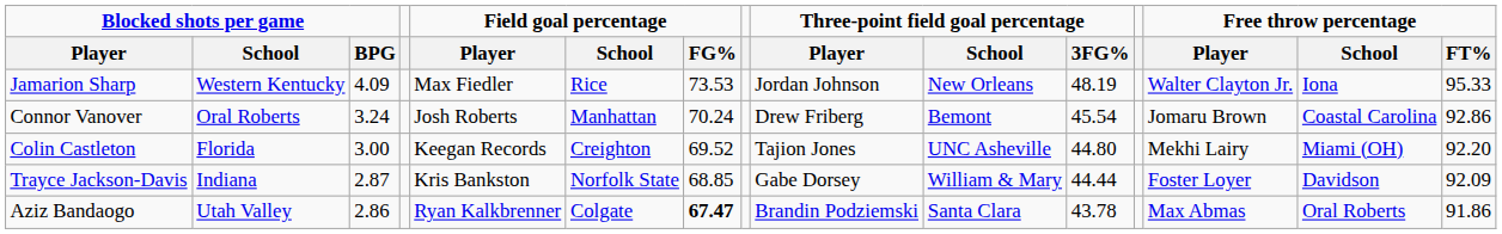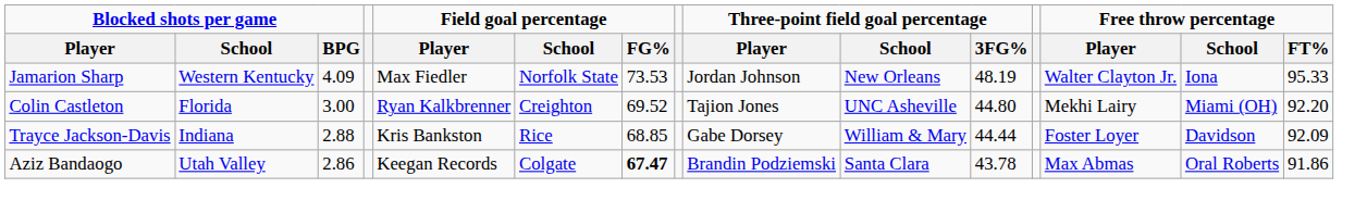Jamarion Sharp | Field goal percentage / School: Rice -> Norfolk State
- row: Connor Vanover | Oral Roberts | 3.24 | Josh Roberts | Manhattan | 70.24 | Drew Friberg | Bemont | 45.54 | Jomaru Brown | Coastal Carolina | 92.86
Colin Castleton | Field goal percentage / Player: Keegan Records -> Ryan Kalkbrenner
Trayce Jackson-Davis | Blocked shots per game / BPG: 2.87 -> 2.88
Trayce Jackson-Davis | Field goal percentage / School: Norfolk State -> Rice
Aziz Bandaogo | Field goal percentage / Player: Ryan Kalkbrenner -> Keegan Records
